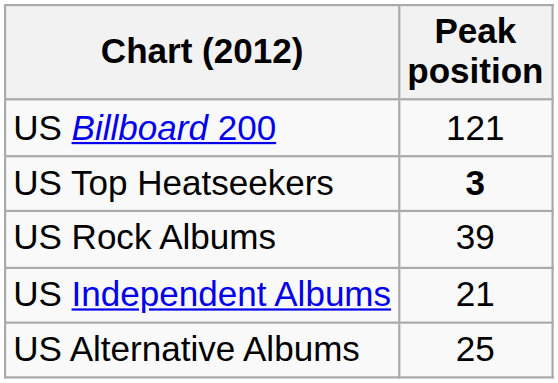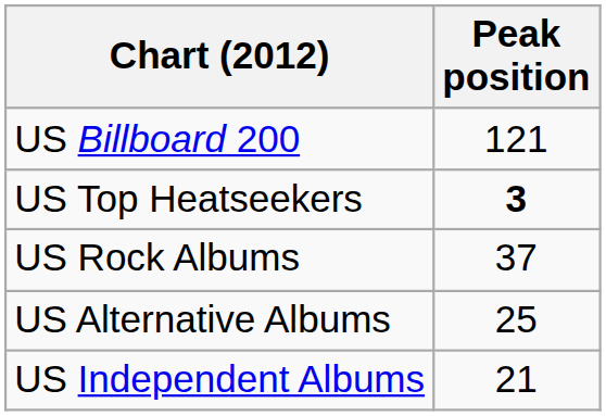US Rock Albums | Peak position: 39 -> 37
rows swapped: US Independent Albums <-> US Alternative Albums
